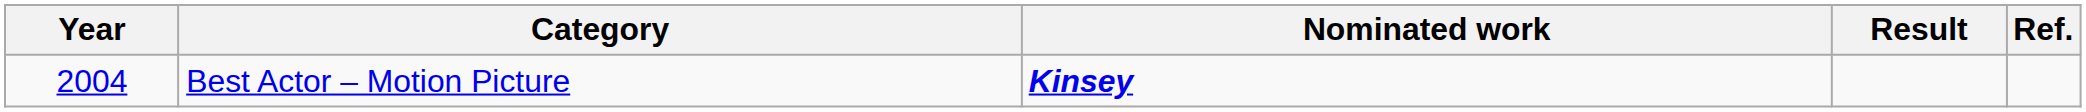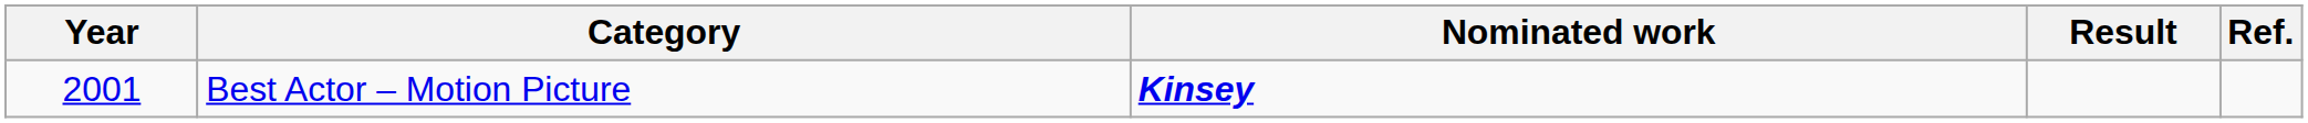Best Actor – Motion Picture | Year: 2004 -> 2001
